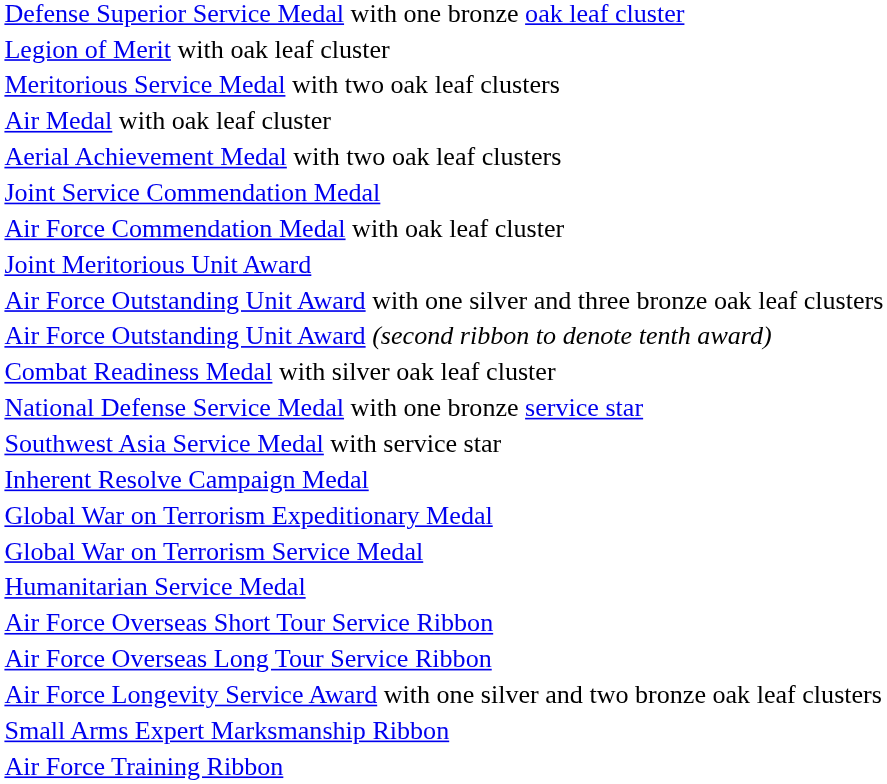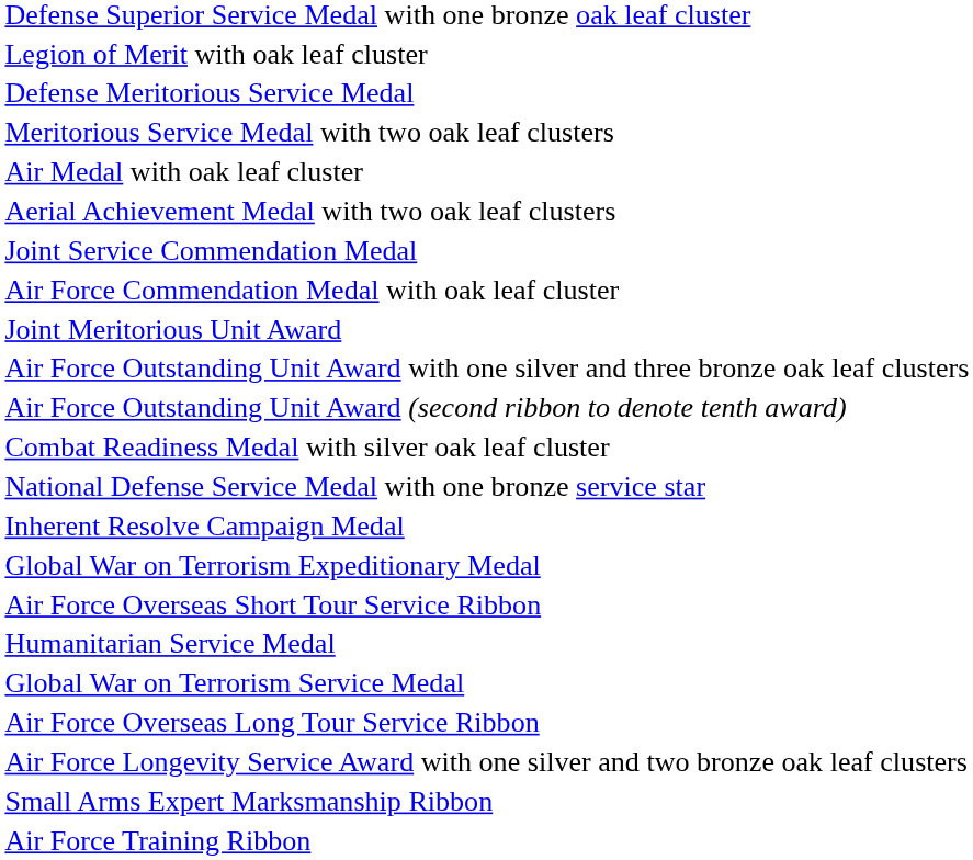+ row: Defense Meritorious Service Medal
- row: Southwest Asia Service Medal with service star
rows swapped: Global War on Terrorism Service Medal <-> Air Force Overseas Short Tour Service Ribbon
